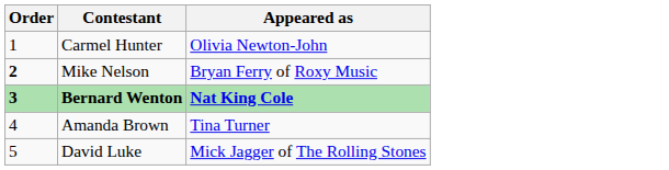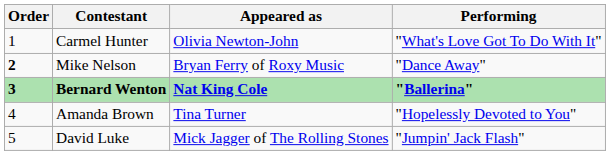+ column: Performing | "What's Love Got To Do With It" | "Dance Away" | "Ballerina" | "Hopelessly Devoted to You" | "Jumpin' Jack Flash"
